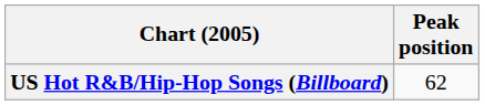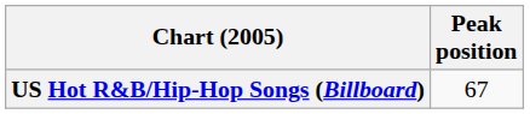US Hot R&B/Hip-Hop Songs (Billboard) | Peak position: 62 -> 67
